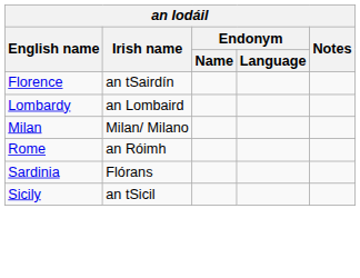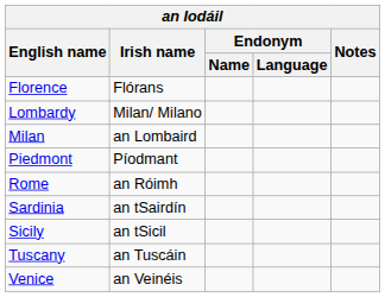Florence | Irish name: an tSairdín -> Flórans
Lombardy | Irish name: an Lombaird -> Milan/ Milano
Milan | Irish name: Milan/ Milano -> an Lombaird
+ row: Piedmont | Píodmant
Sardinia | Irish name: Flórans -> an tSairdín
+ row: Tuscany | an Tuscáin
+ row: Venice | an Veinéis
